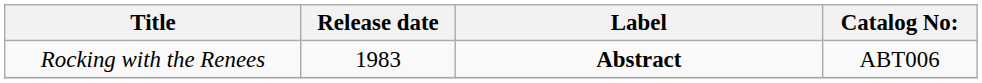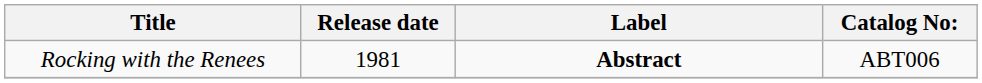Rocking with the Renees | Release date: 1983 -> 1981
